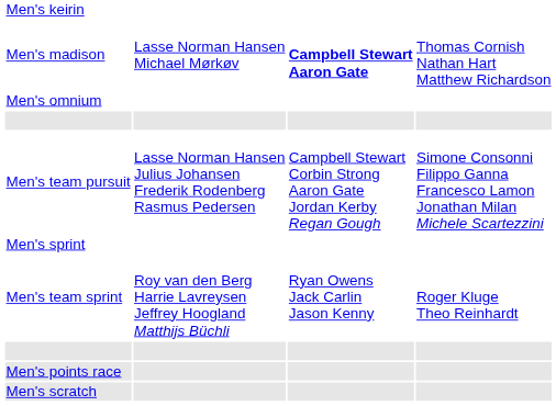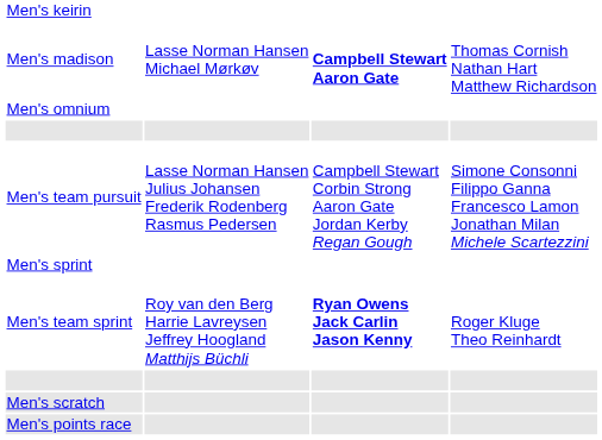Men's team sprint | column 3: normal -> bold
rows swapped: Men's scratch <-> Men's points race
